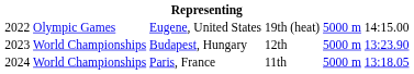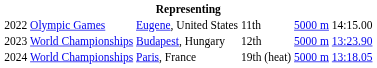Eugene, United States | column 4: 19th (heat) -> 11th
Paris, France | column 4: 11th -> 19th (heat)
